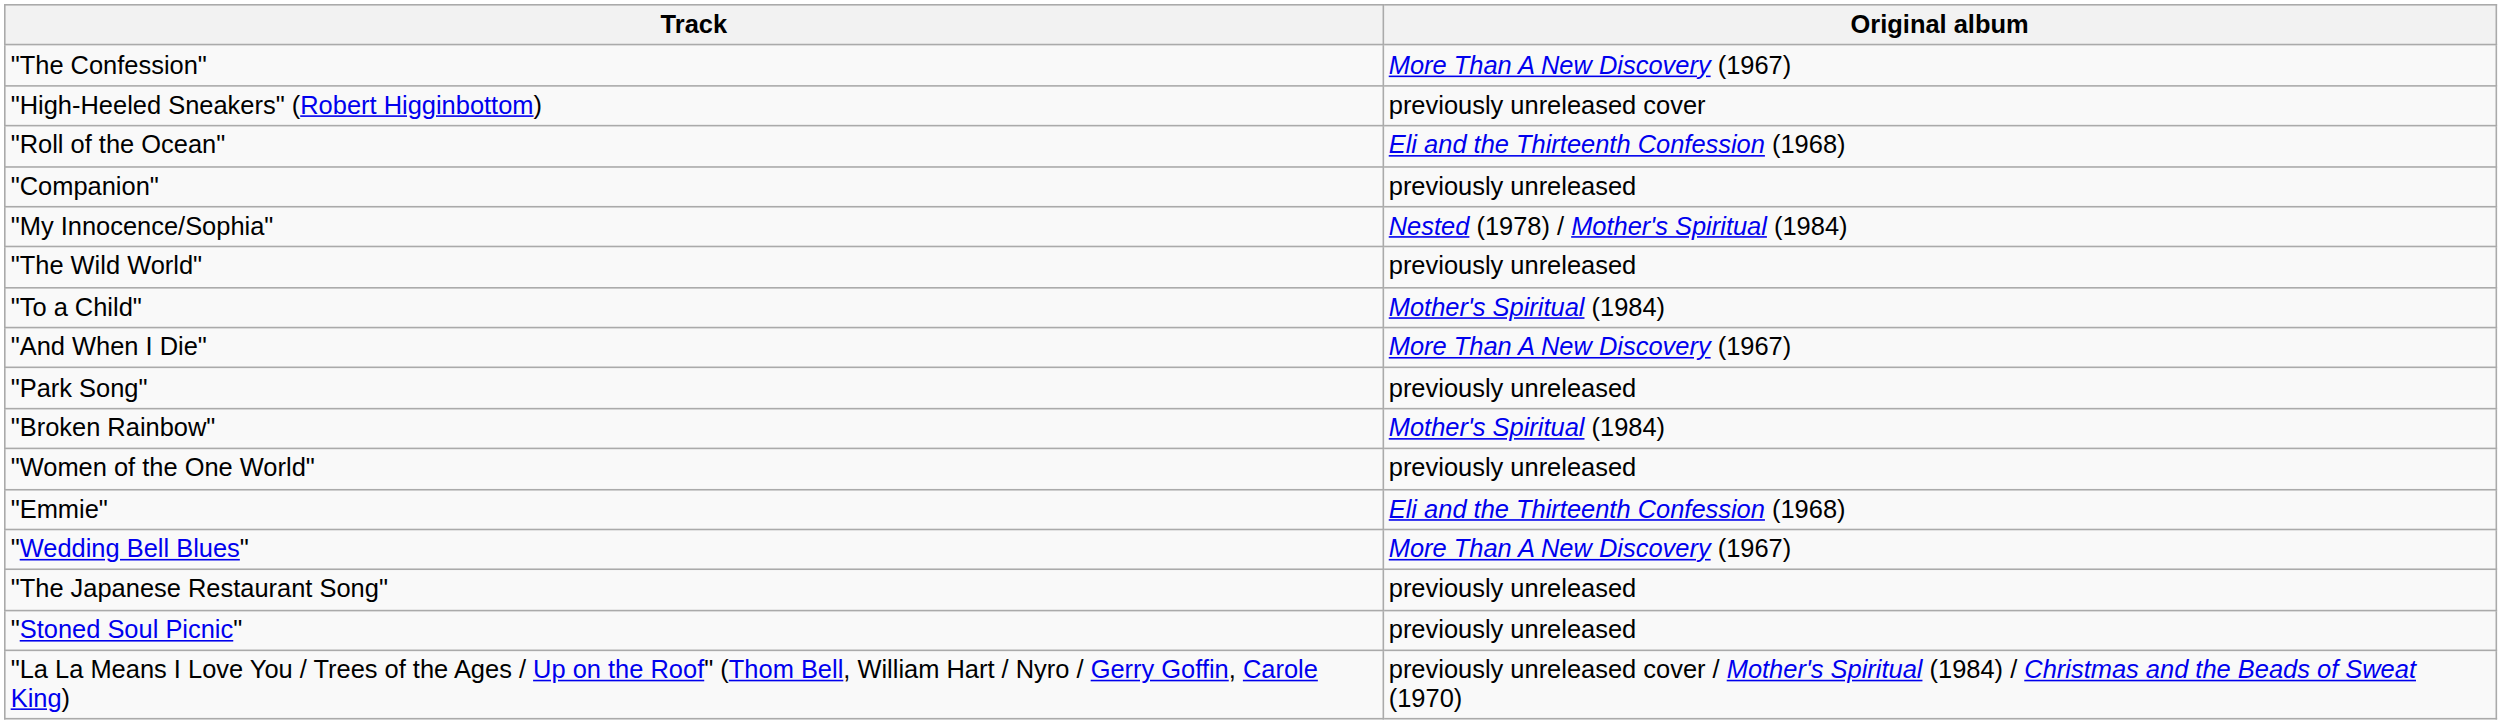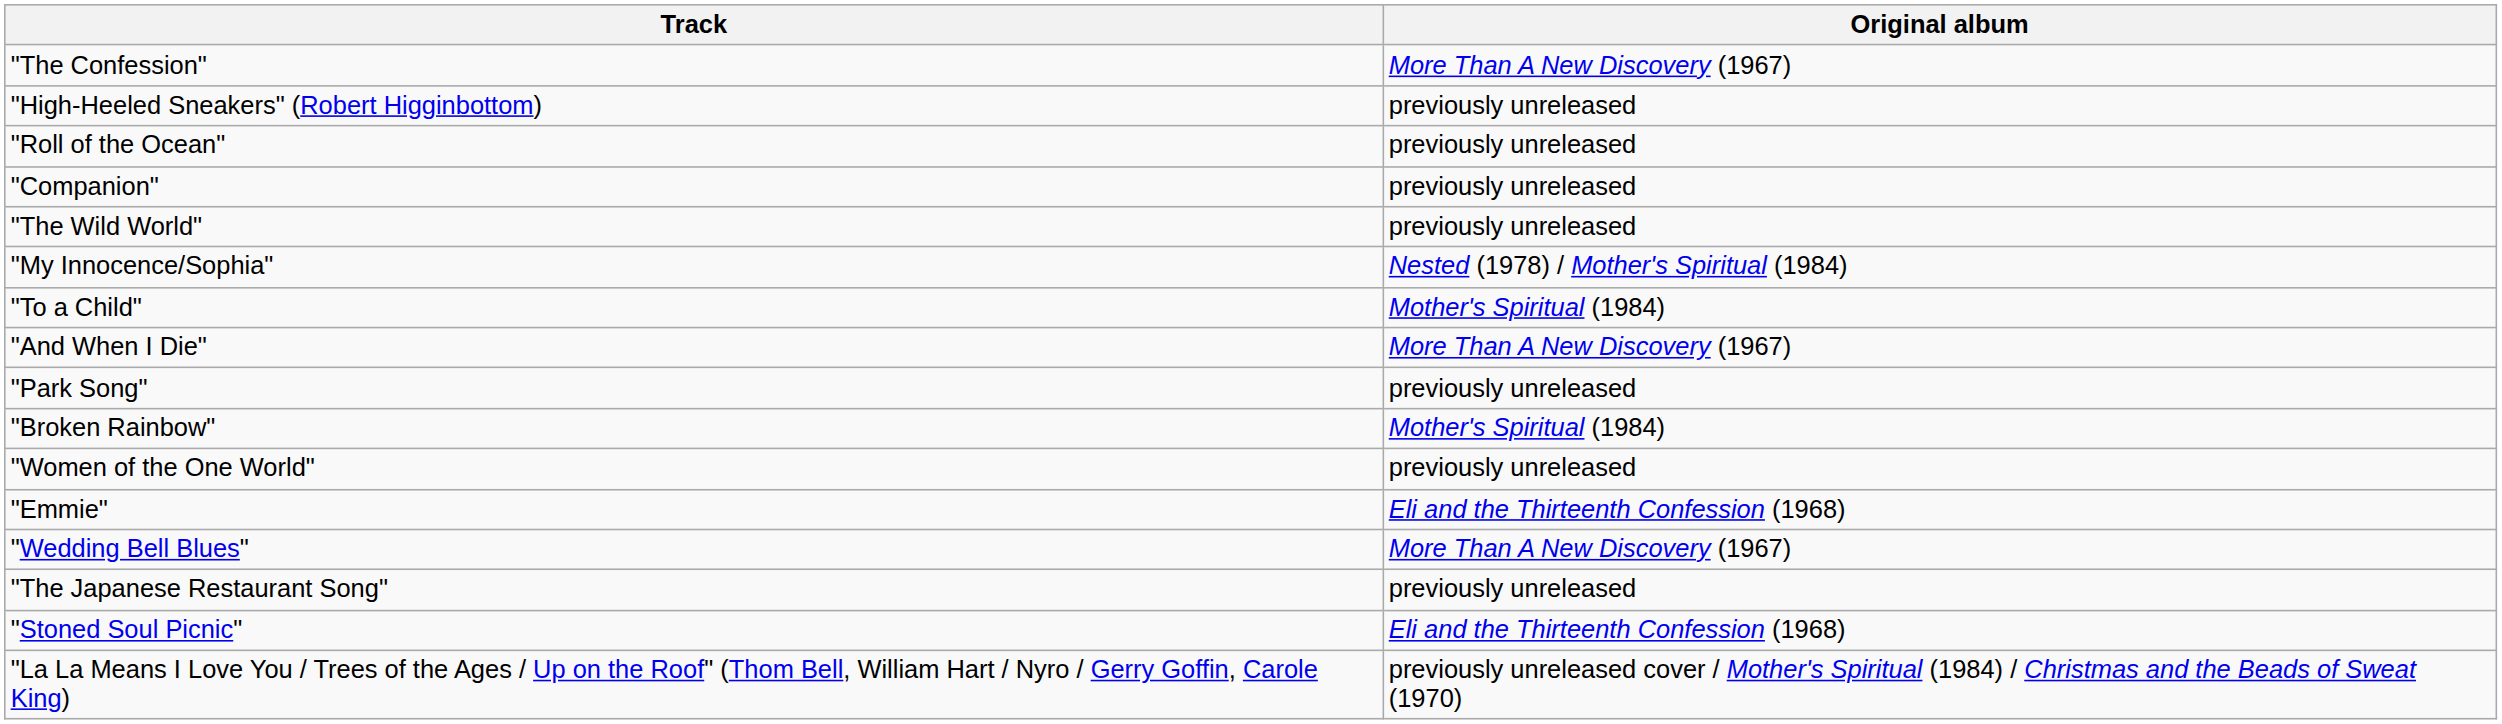"High-Heeled Sneakers" (Robert Higginbottom) | Original album: previously unreleased cover -> previously unreleased
"Roll of the Ocean" | Original album: Eli and the Thirteenth Confession (1968) -> previously unreleased
rows swapped: "The Wild World" <-> "My Innocence/Sophia"
"Stoned Soul Picnic" | Original album: previously unreleased -> Eli and the Thirteenth Confession (1968)
